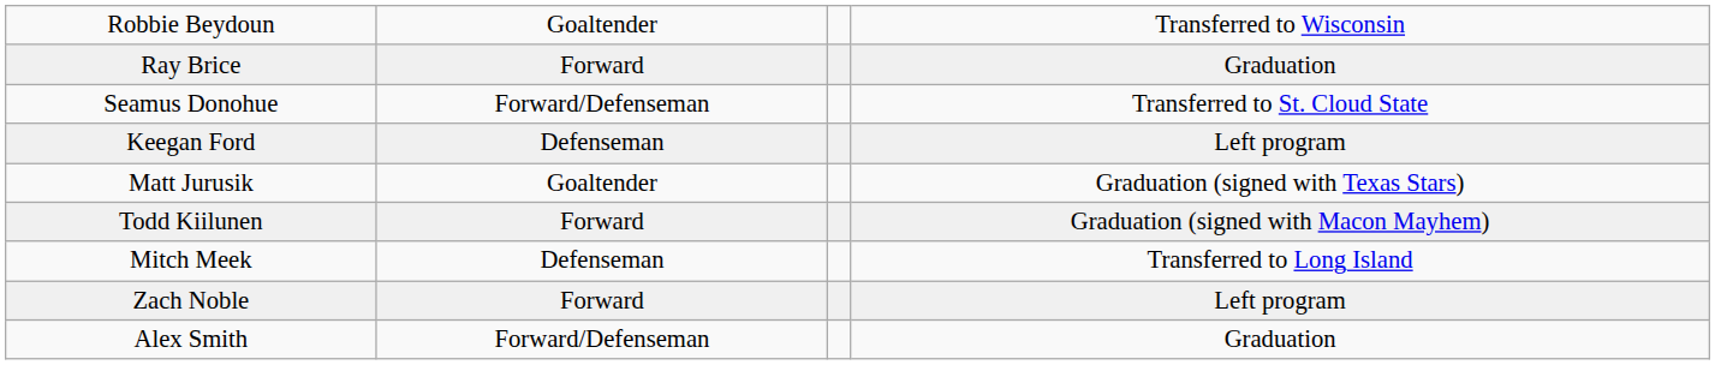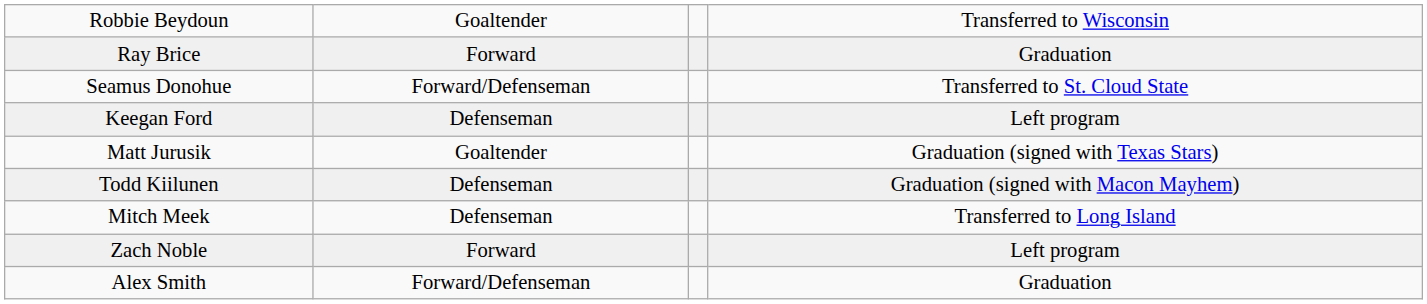Todd Kiilunen | column 2: Forward -> Defenseman
